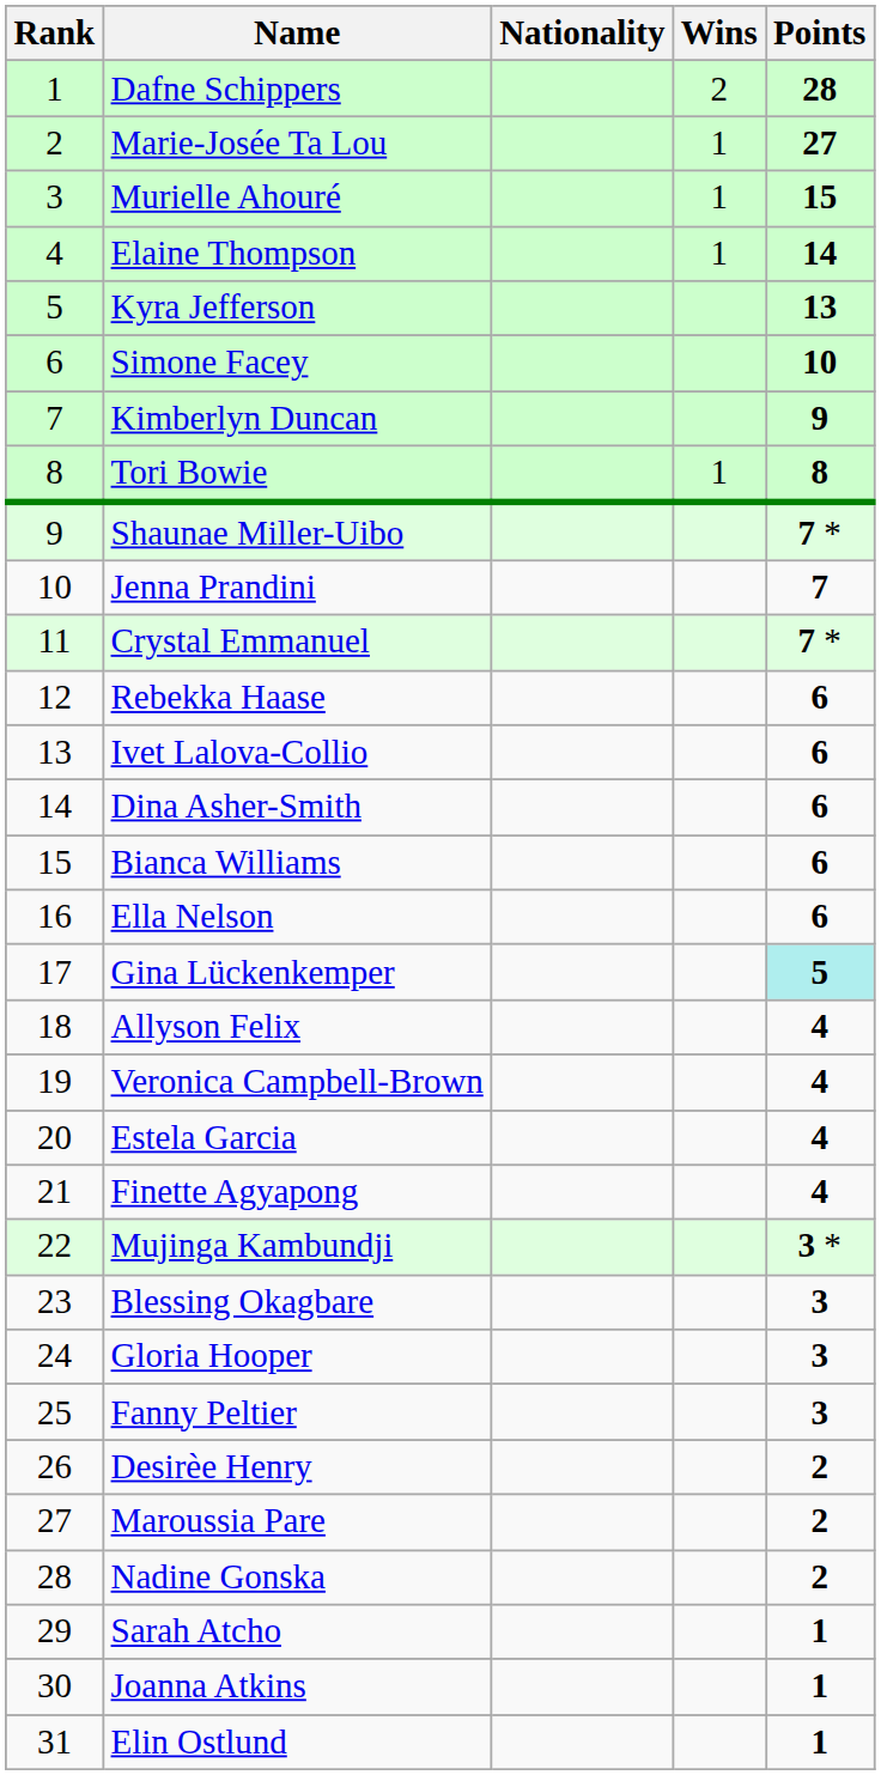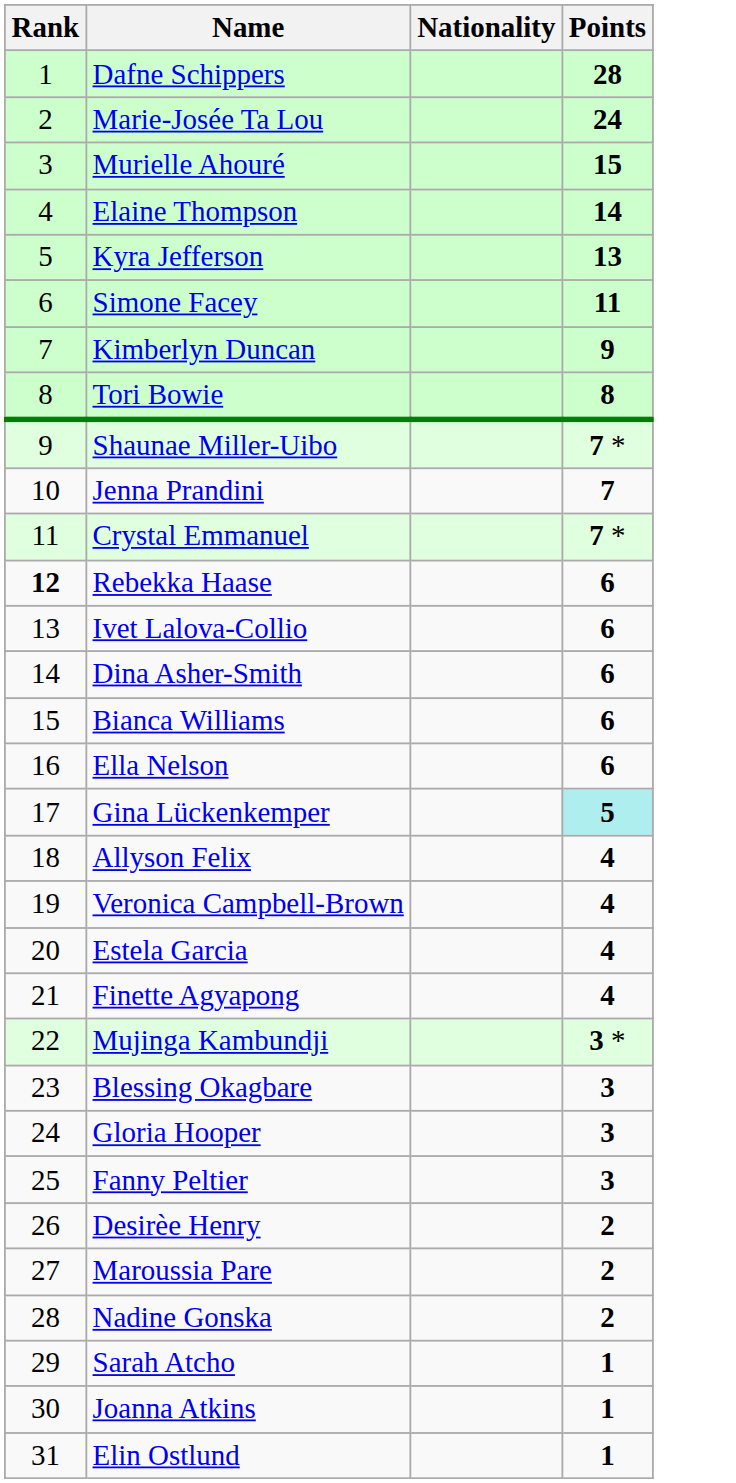- column: Wins | 2 | 1 | 1 | 1 | 1
Marie-Josée Ta Lou | Points: 27 -> 24
Simone Facey | Points: 10 -> 11
Rebekka Haase | Rank: normal -> bold
